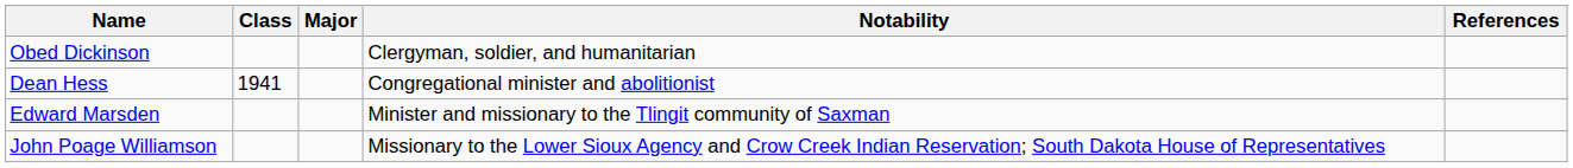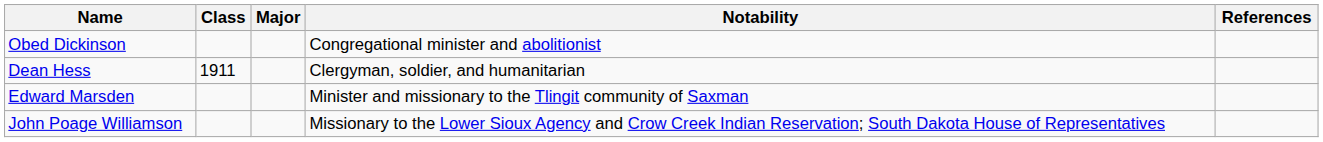Obed Dickinson | Notability: Clergyman, soldier, and humanitarian -> Congregational minister and abolitionist
Dean Hess | Class: 1941 -> 1911
Dean Hess | Notability: Congregational minister and abolitionist -> Clergyman, soldier, and humanitarian
